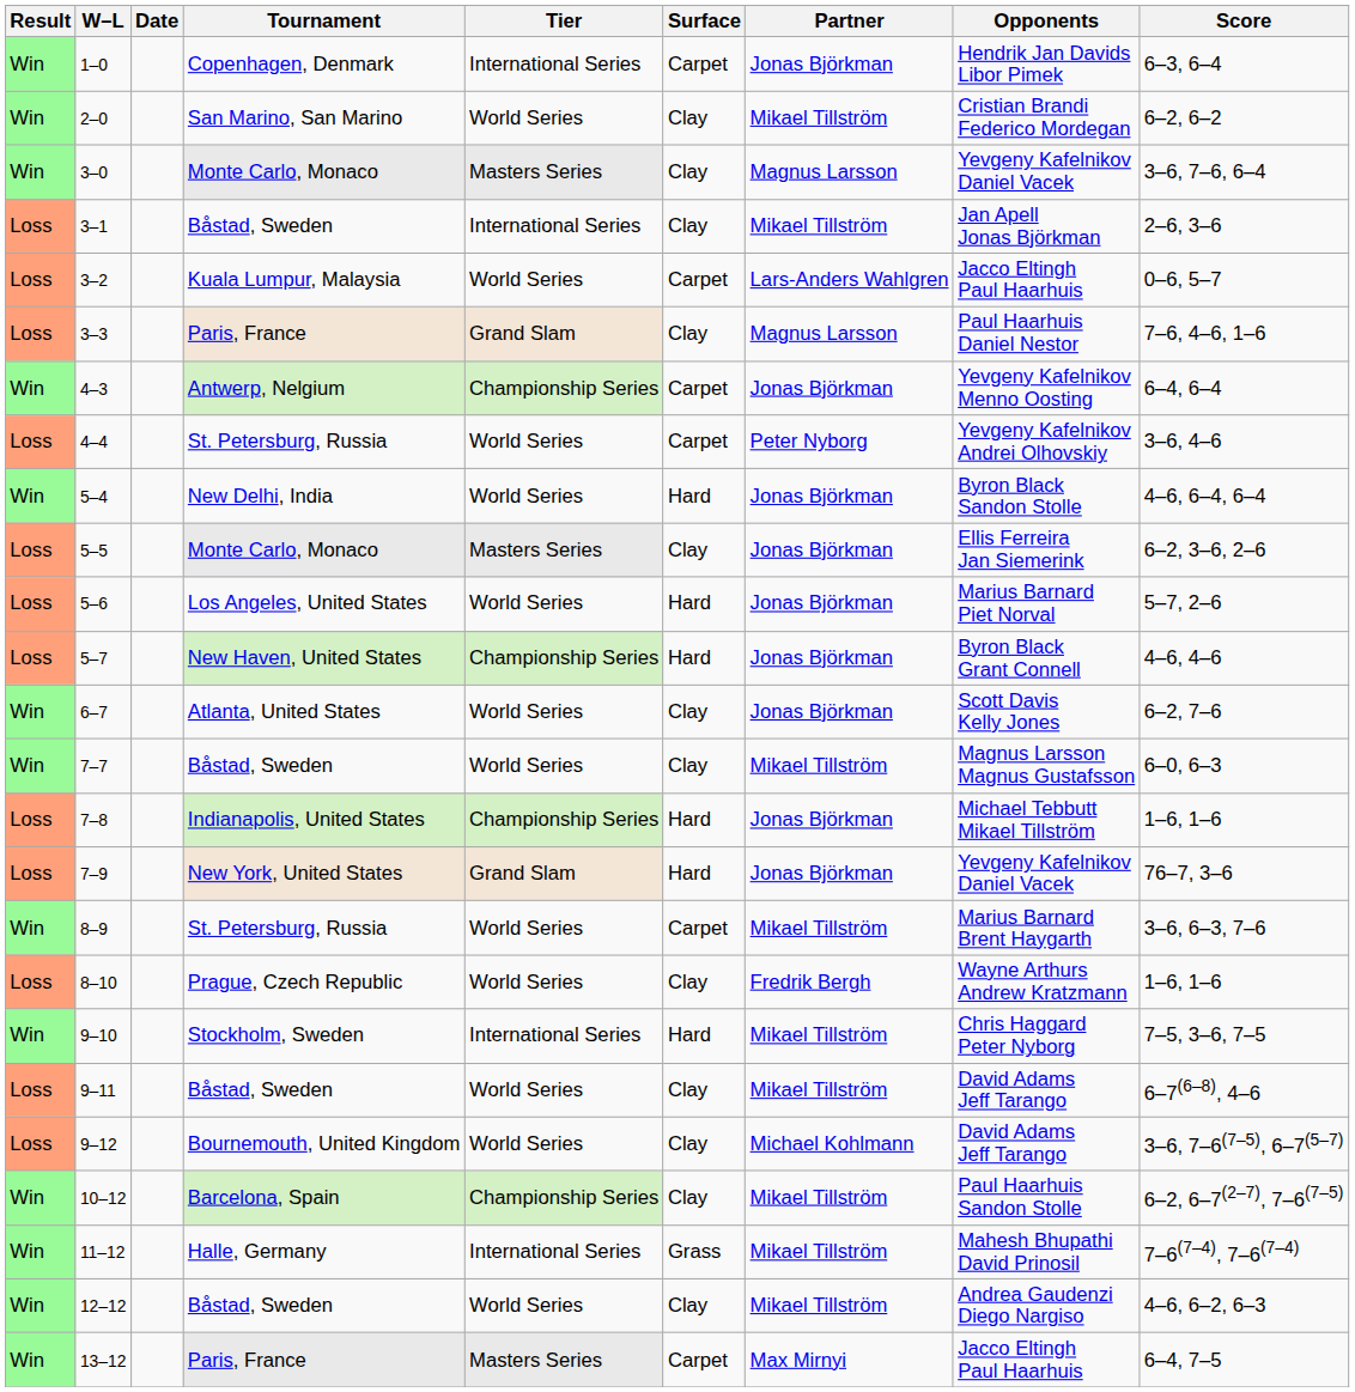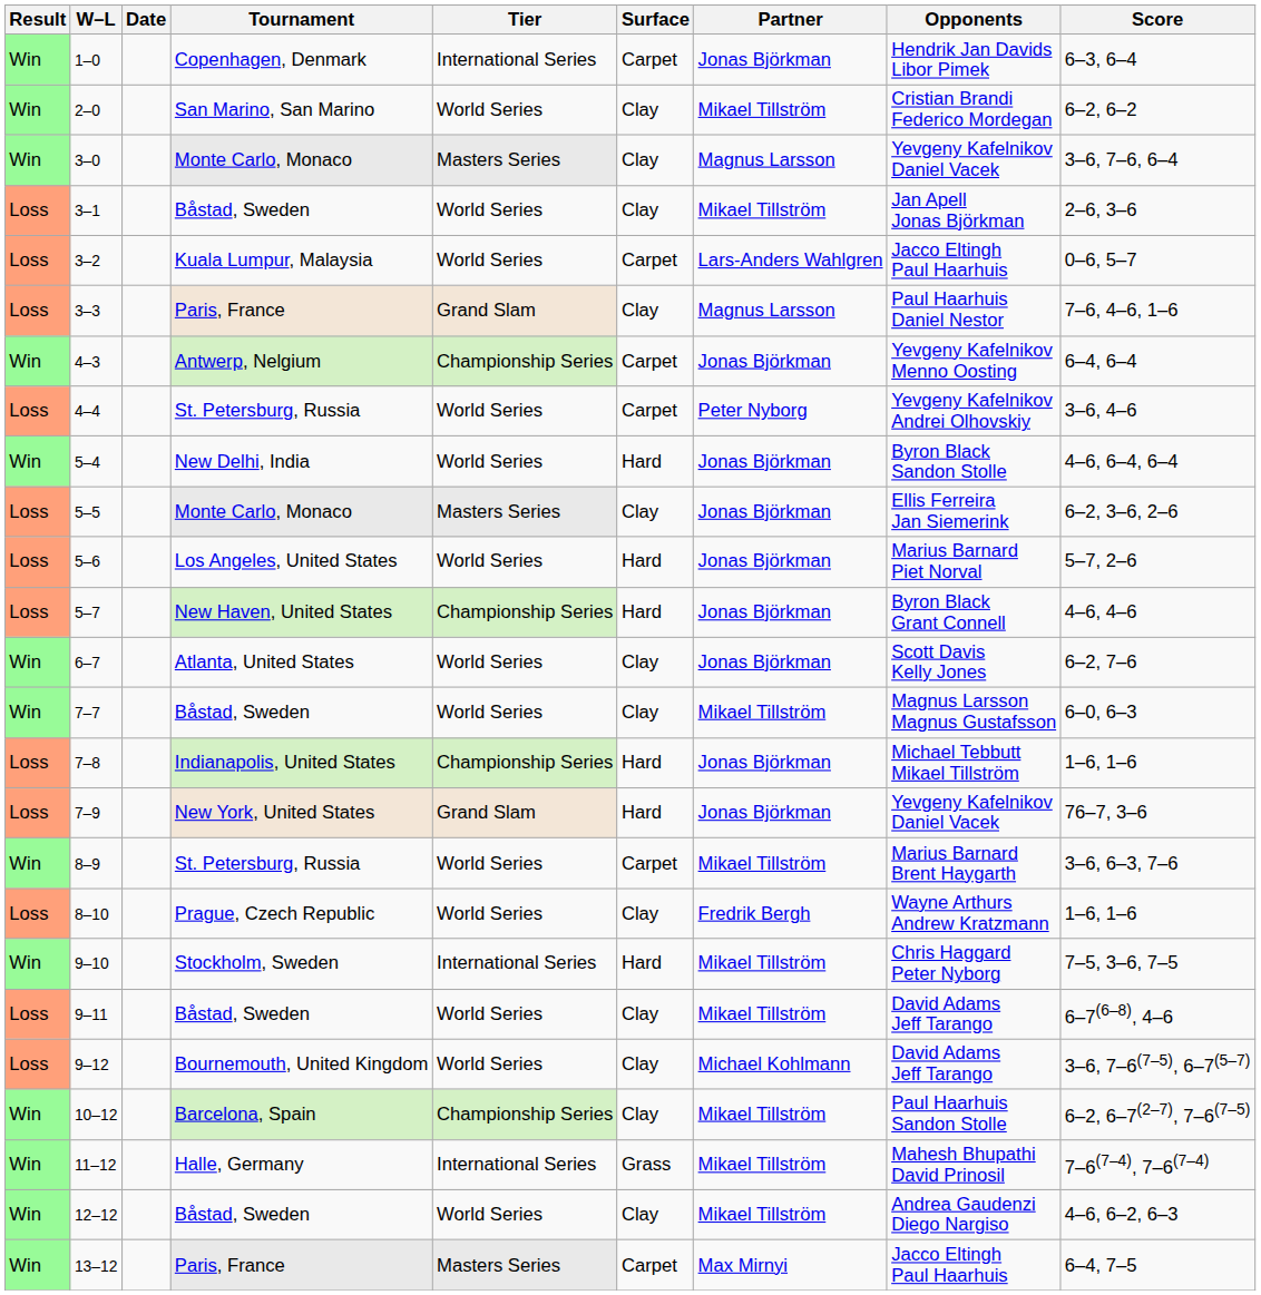3–1 | Tier: International Series -> World Series
